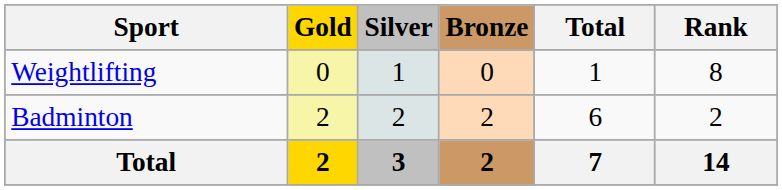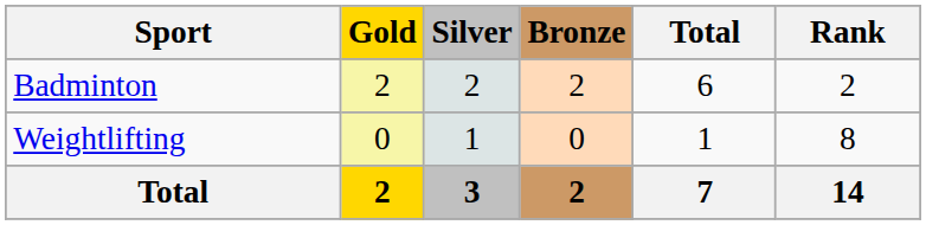rows swapped: Badminton <-> Weightlifting
